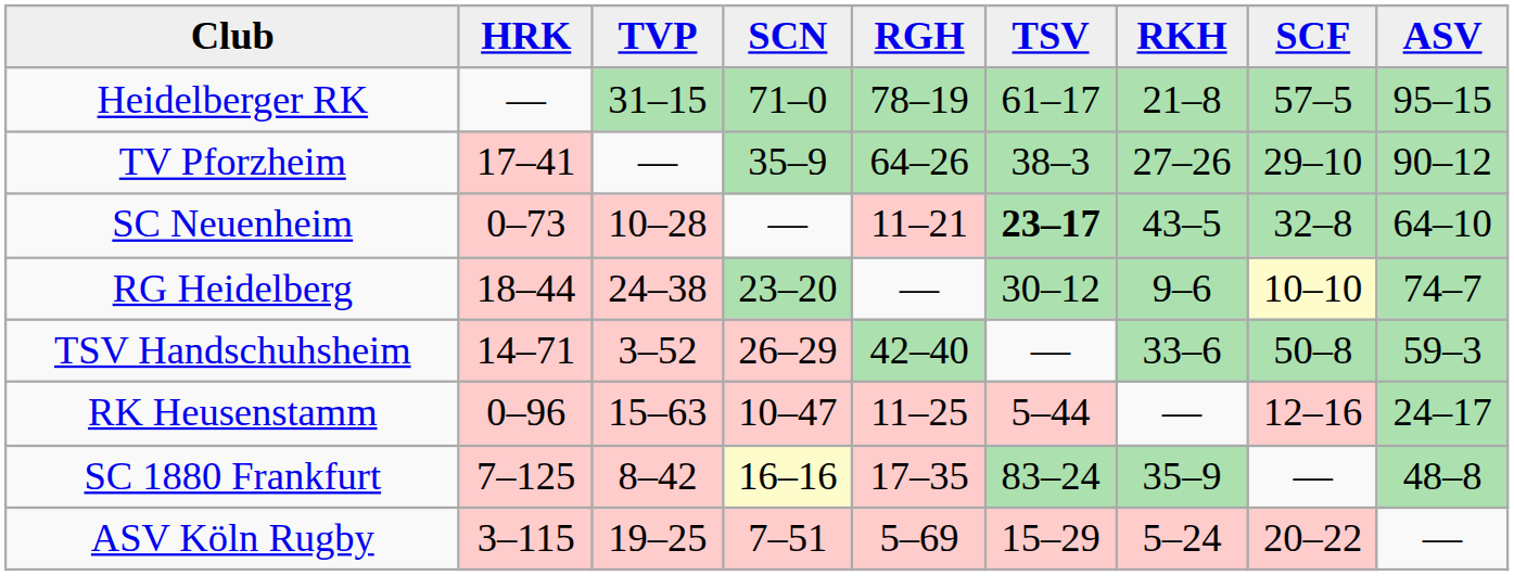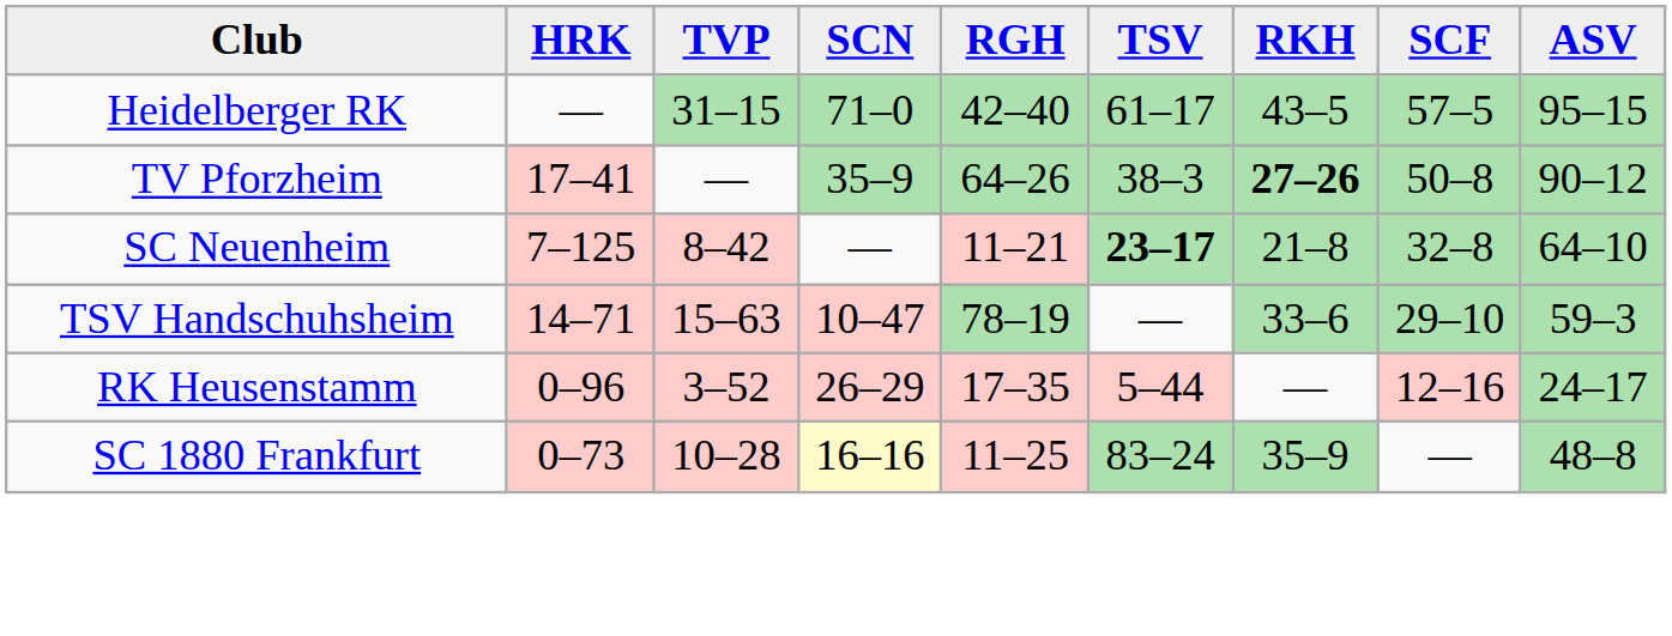Heidelberger RK | RGH: 78–19 -> 42–40
Heidelberger RK | RKH: 21–8 -> 43–5
TV Pforzheim | RKH: normal -> bold
TV Pforzheim | SCF: 29–10 -> 50–8
SC Neuenheim | HRK: 0–73 -> 7–125
SC Neuenheim | TVP: 10–28 -> 8–42
SC Neuenheim | RKH: 43–5 -> 21–8
- row: RG Heidelberg | 18–44 | 24–38 | 23–20 | — | 30–12 | 9–6 | 10–10 | 74–7
TSV Handschuhsheim | TVP: 3–52 -> 15–63
TSV Handschuhsheim | SCN: 26–29 -> 10–47
TSV Handschuhsheim | RGH: 42–40 -> 78–19
TSV Handschuhsheim | SCF: 50–8 -> 29–10
RK Heusenstamm | TVP: 15–63 -> 3–52
RK Heusenstamm | SCN: 10–47 -> 26–29
RK Heusenstamm | RGH: 11–25 -> 17–35
SC 1880 Frankfurt | HRK: 7–125 -> 0–73
SC 1880 Frankfurt | TVP: 8–42 -> 10–28
SC 1880 Frankfurt | RGH: 17–35 -> 11–25
- row: ASV Köln Rugby | 3–115 | 19–25 | 7–51 | 5–69 | 15–29 | 5–24 | 20–22 | —
